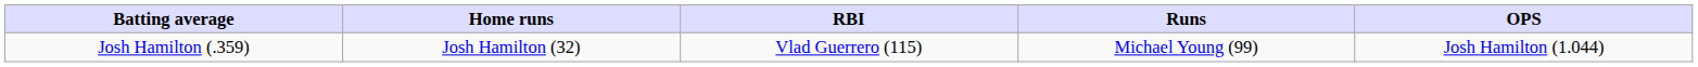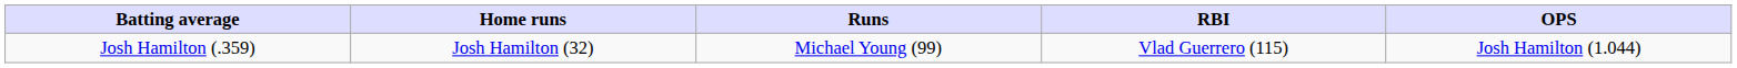columns swapped: RBI <-> Runs
